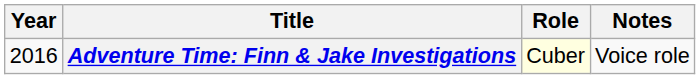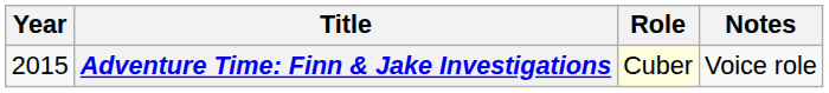Adventure Time: Finn & Jake Investigations | Year: 2016 -> 2015
